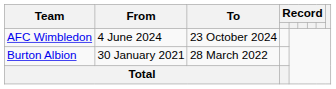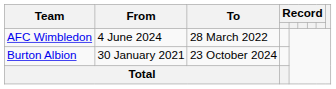AFC Wimbledon | To: 23 October 2024 -> 28 March 2022
Burton Albion | To: 28 March 2022 -> 23 October 2024
